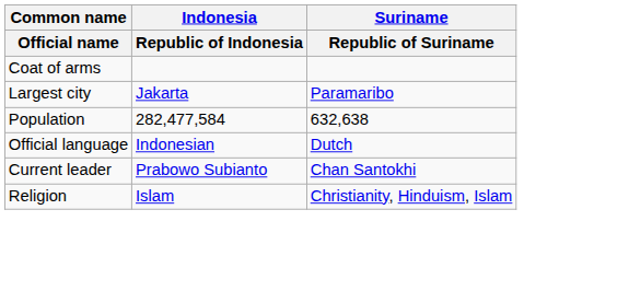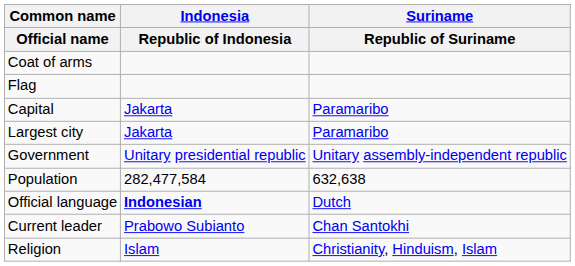+ row: Flag
+ row: Capital | Jakarta | Paramaribo
+ row: Government | Unitary presidential republic | Unitary assembly-independent republic
Official language | Indonesia / Republic of Indonesia: normal -> bold
